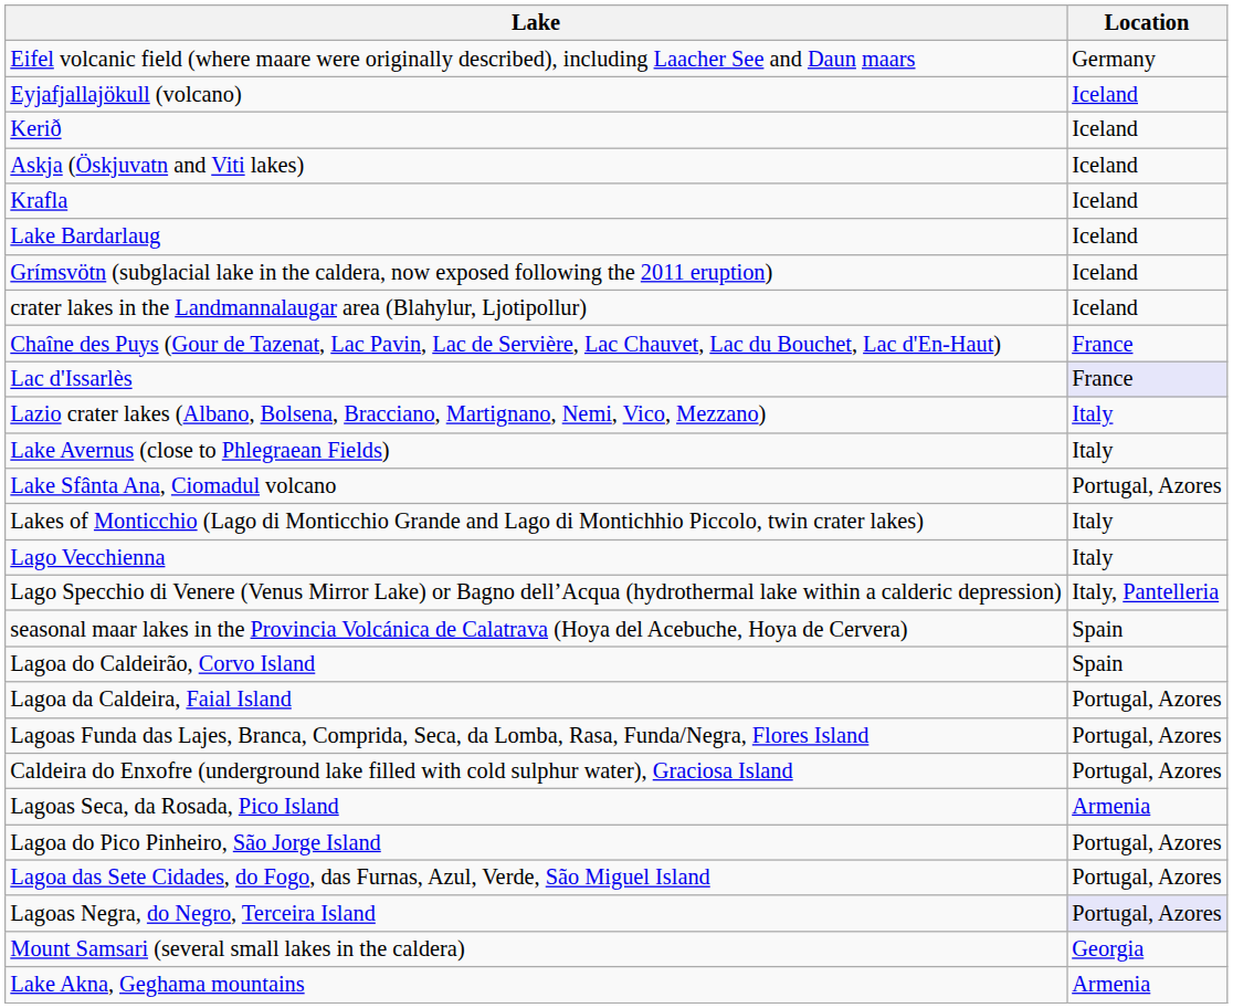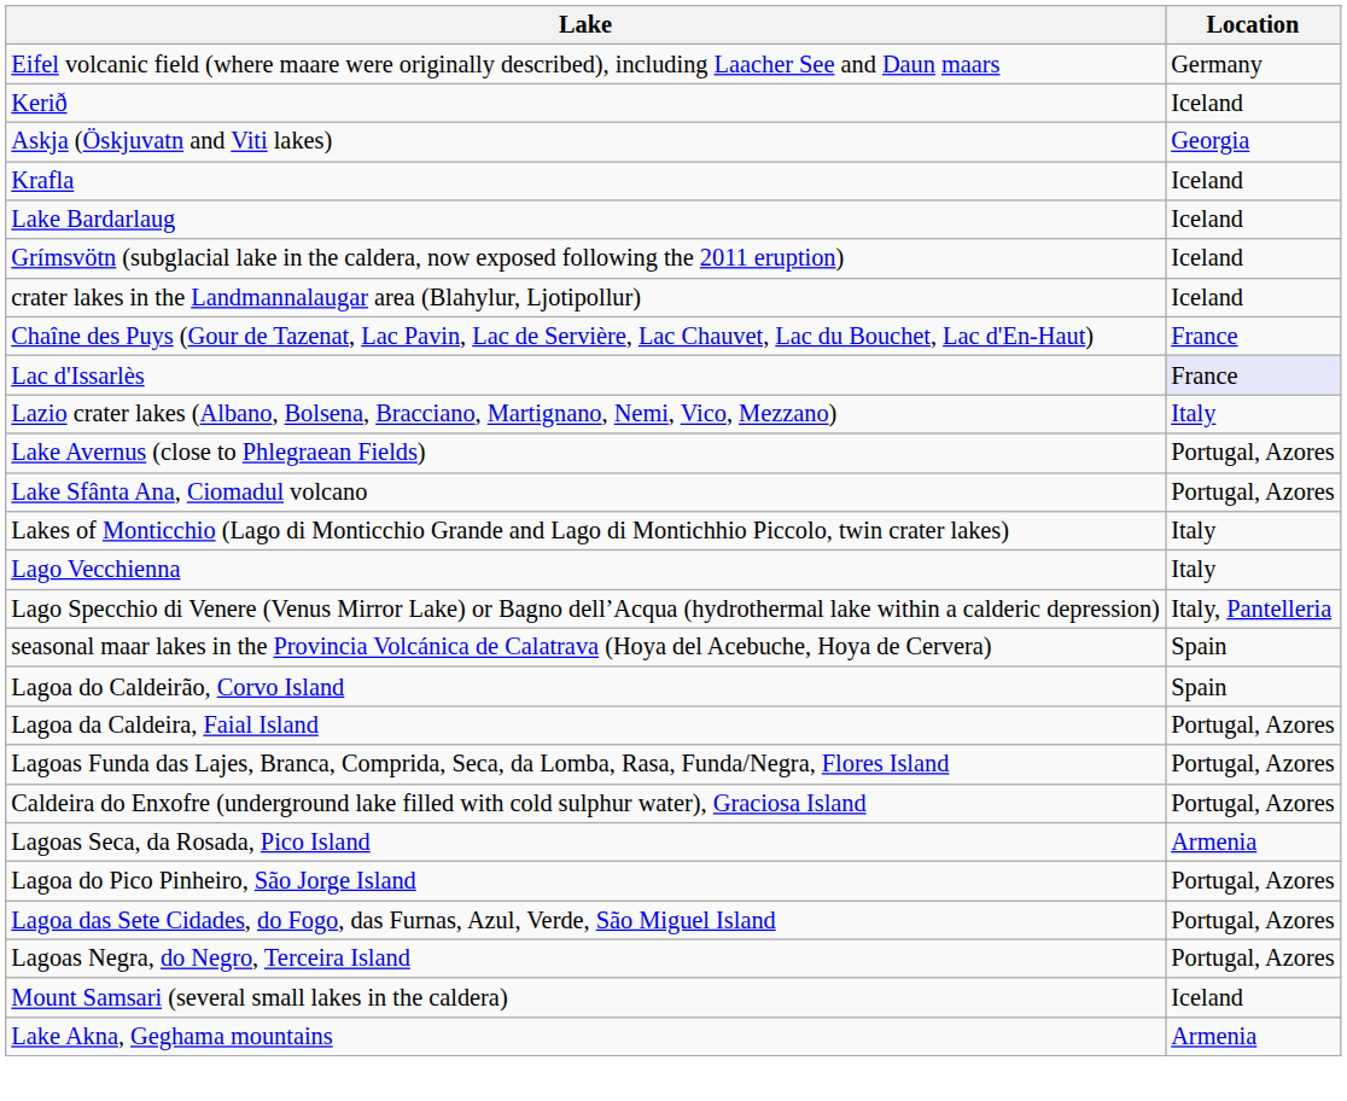- row: Eyjafjallajökull (volcano) | Iceland
Askja (Öskjuvatn and Viti lakes) | Location: Iceland -> Georgia
Lake Avernus (close to Phlegraean Fields) | Location: Italy -> Portugal, Azores
Lagoas Negra, do Negro, Terceira Island | Location: lavender background -> no background
Mount Samsari (several small lakes in the caldera) | Location: Georgia -> Iceland
